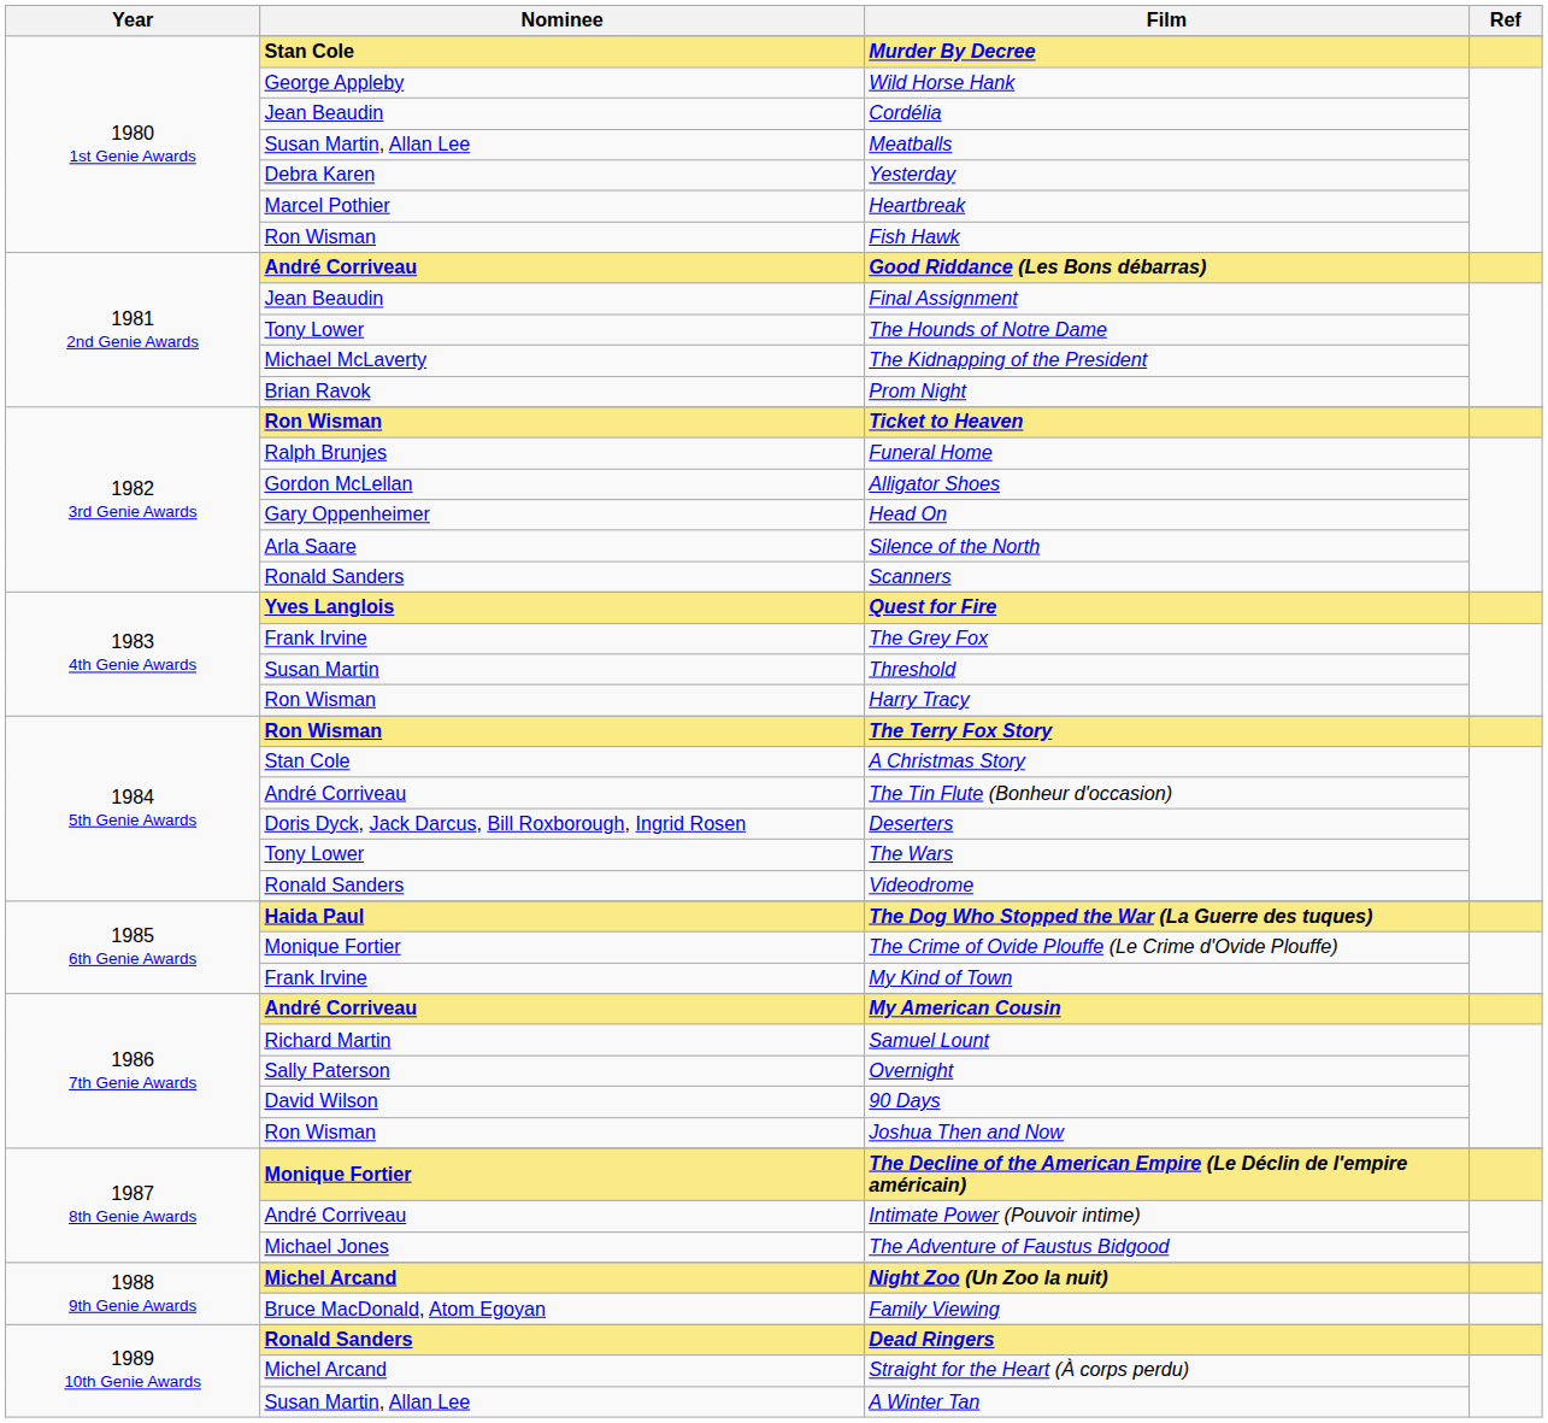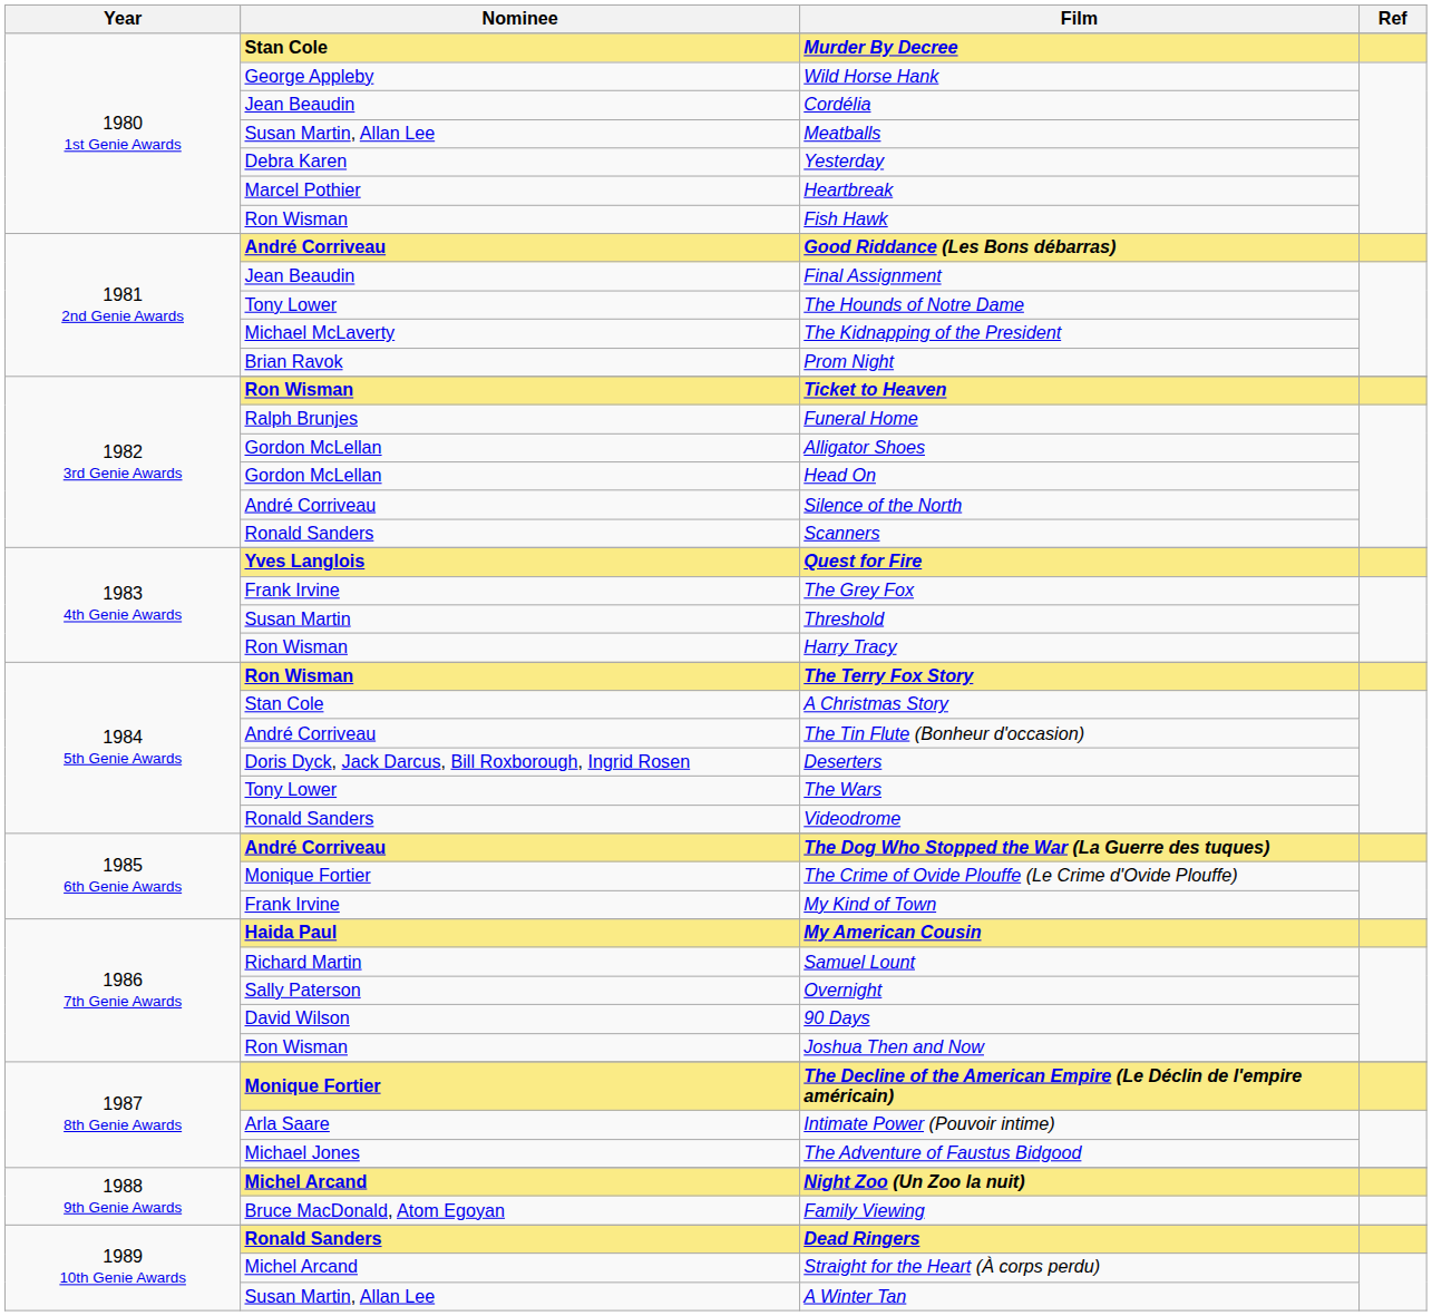Head On | Nominee: Gary Oppenheimer -> Gordon McLellan
Silence of the North | Nominee: Arla Saare -> André Corriveau
The Dog Who Stopped the War (La Guerre des tuques) | Nominee: Haida Paul -> André Corriveau
My American Cousin | Nominee: André Corriveau -> Haida Paul
Intimate Power (Pouvoir intime) | Nominee: André Corriveau -> Arla Saare
